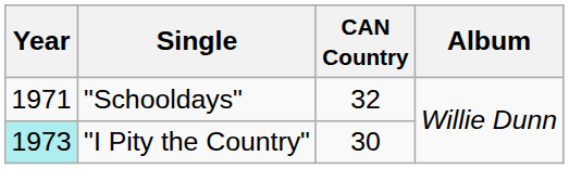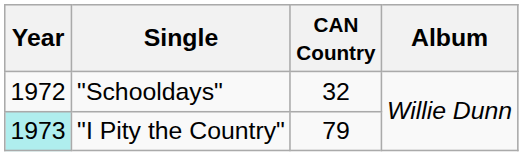"Schooldays" | Year: 1971 -> 1972
"I Pity the Country" | CAN Country: 30 -> 79
